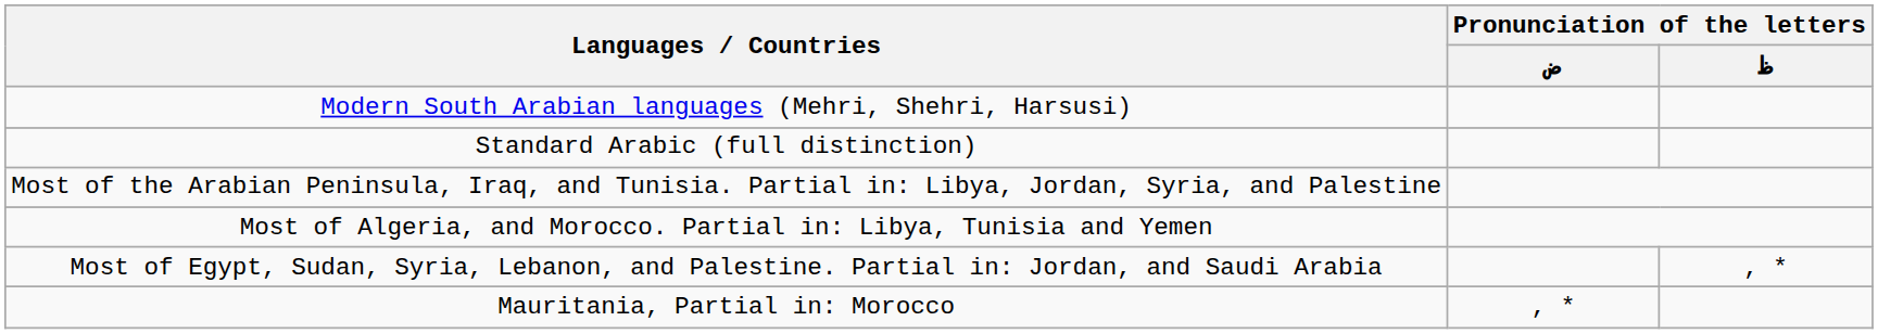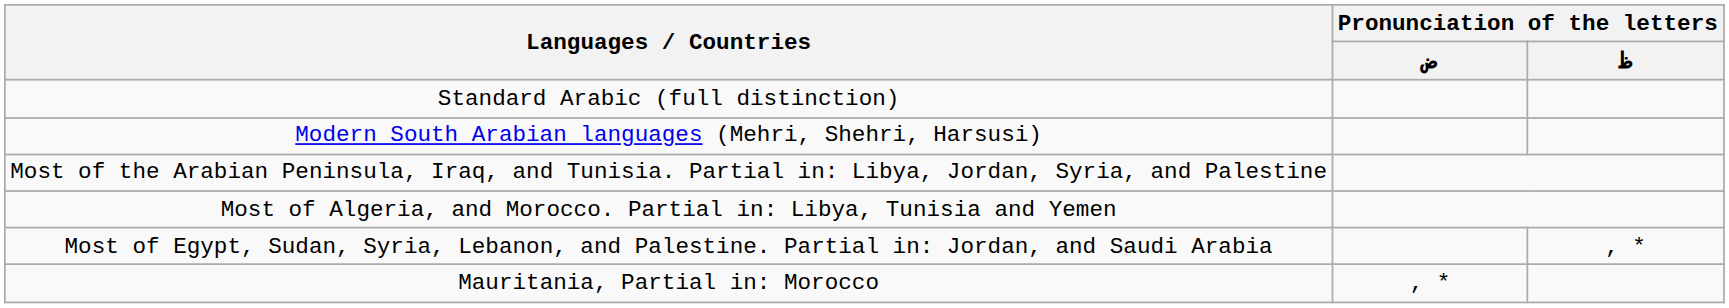rows swapped: Modern South Arabian languages (Mehri, Shehri, Harsusi) <-> Standard Arabic (full distinction)
